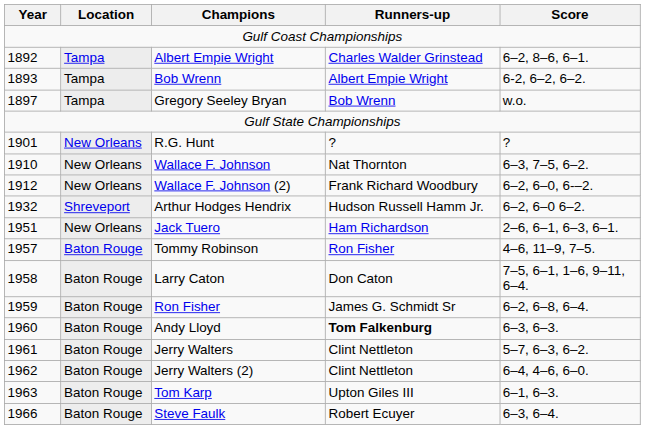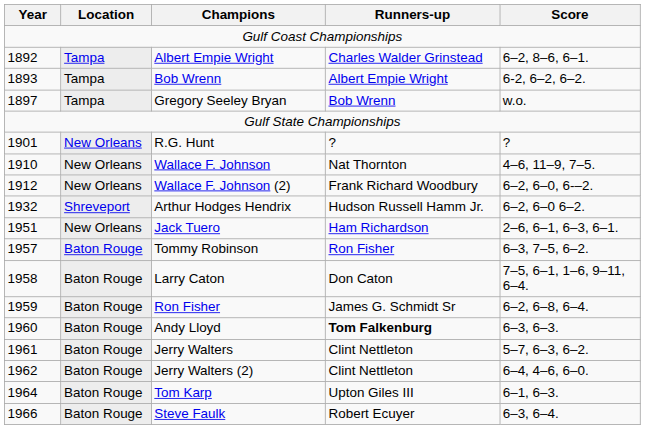Wallace F. Johnson | Score: 6–3, 7–5, 6–2. -> 4–6, 11–9, 7–5.
Tommy Robinson | Score: 4–6, 11–9, 7–5. -> 6–3, 7–5, 6–2.
Tom Karp | Year: 1963 -> 1964
